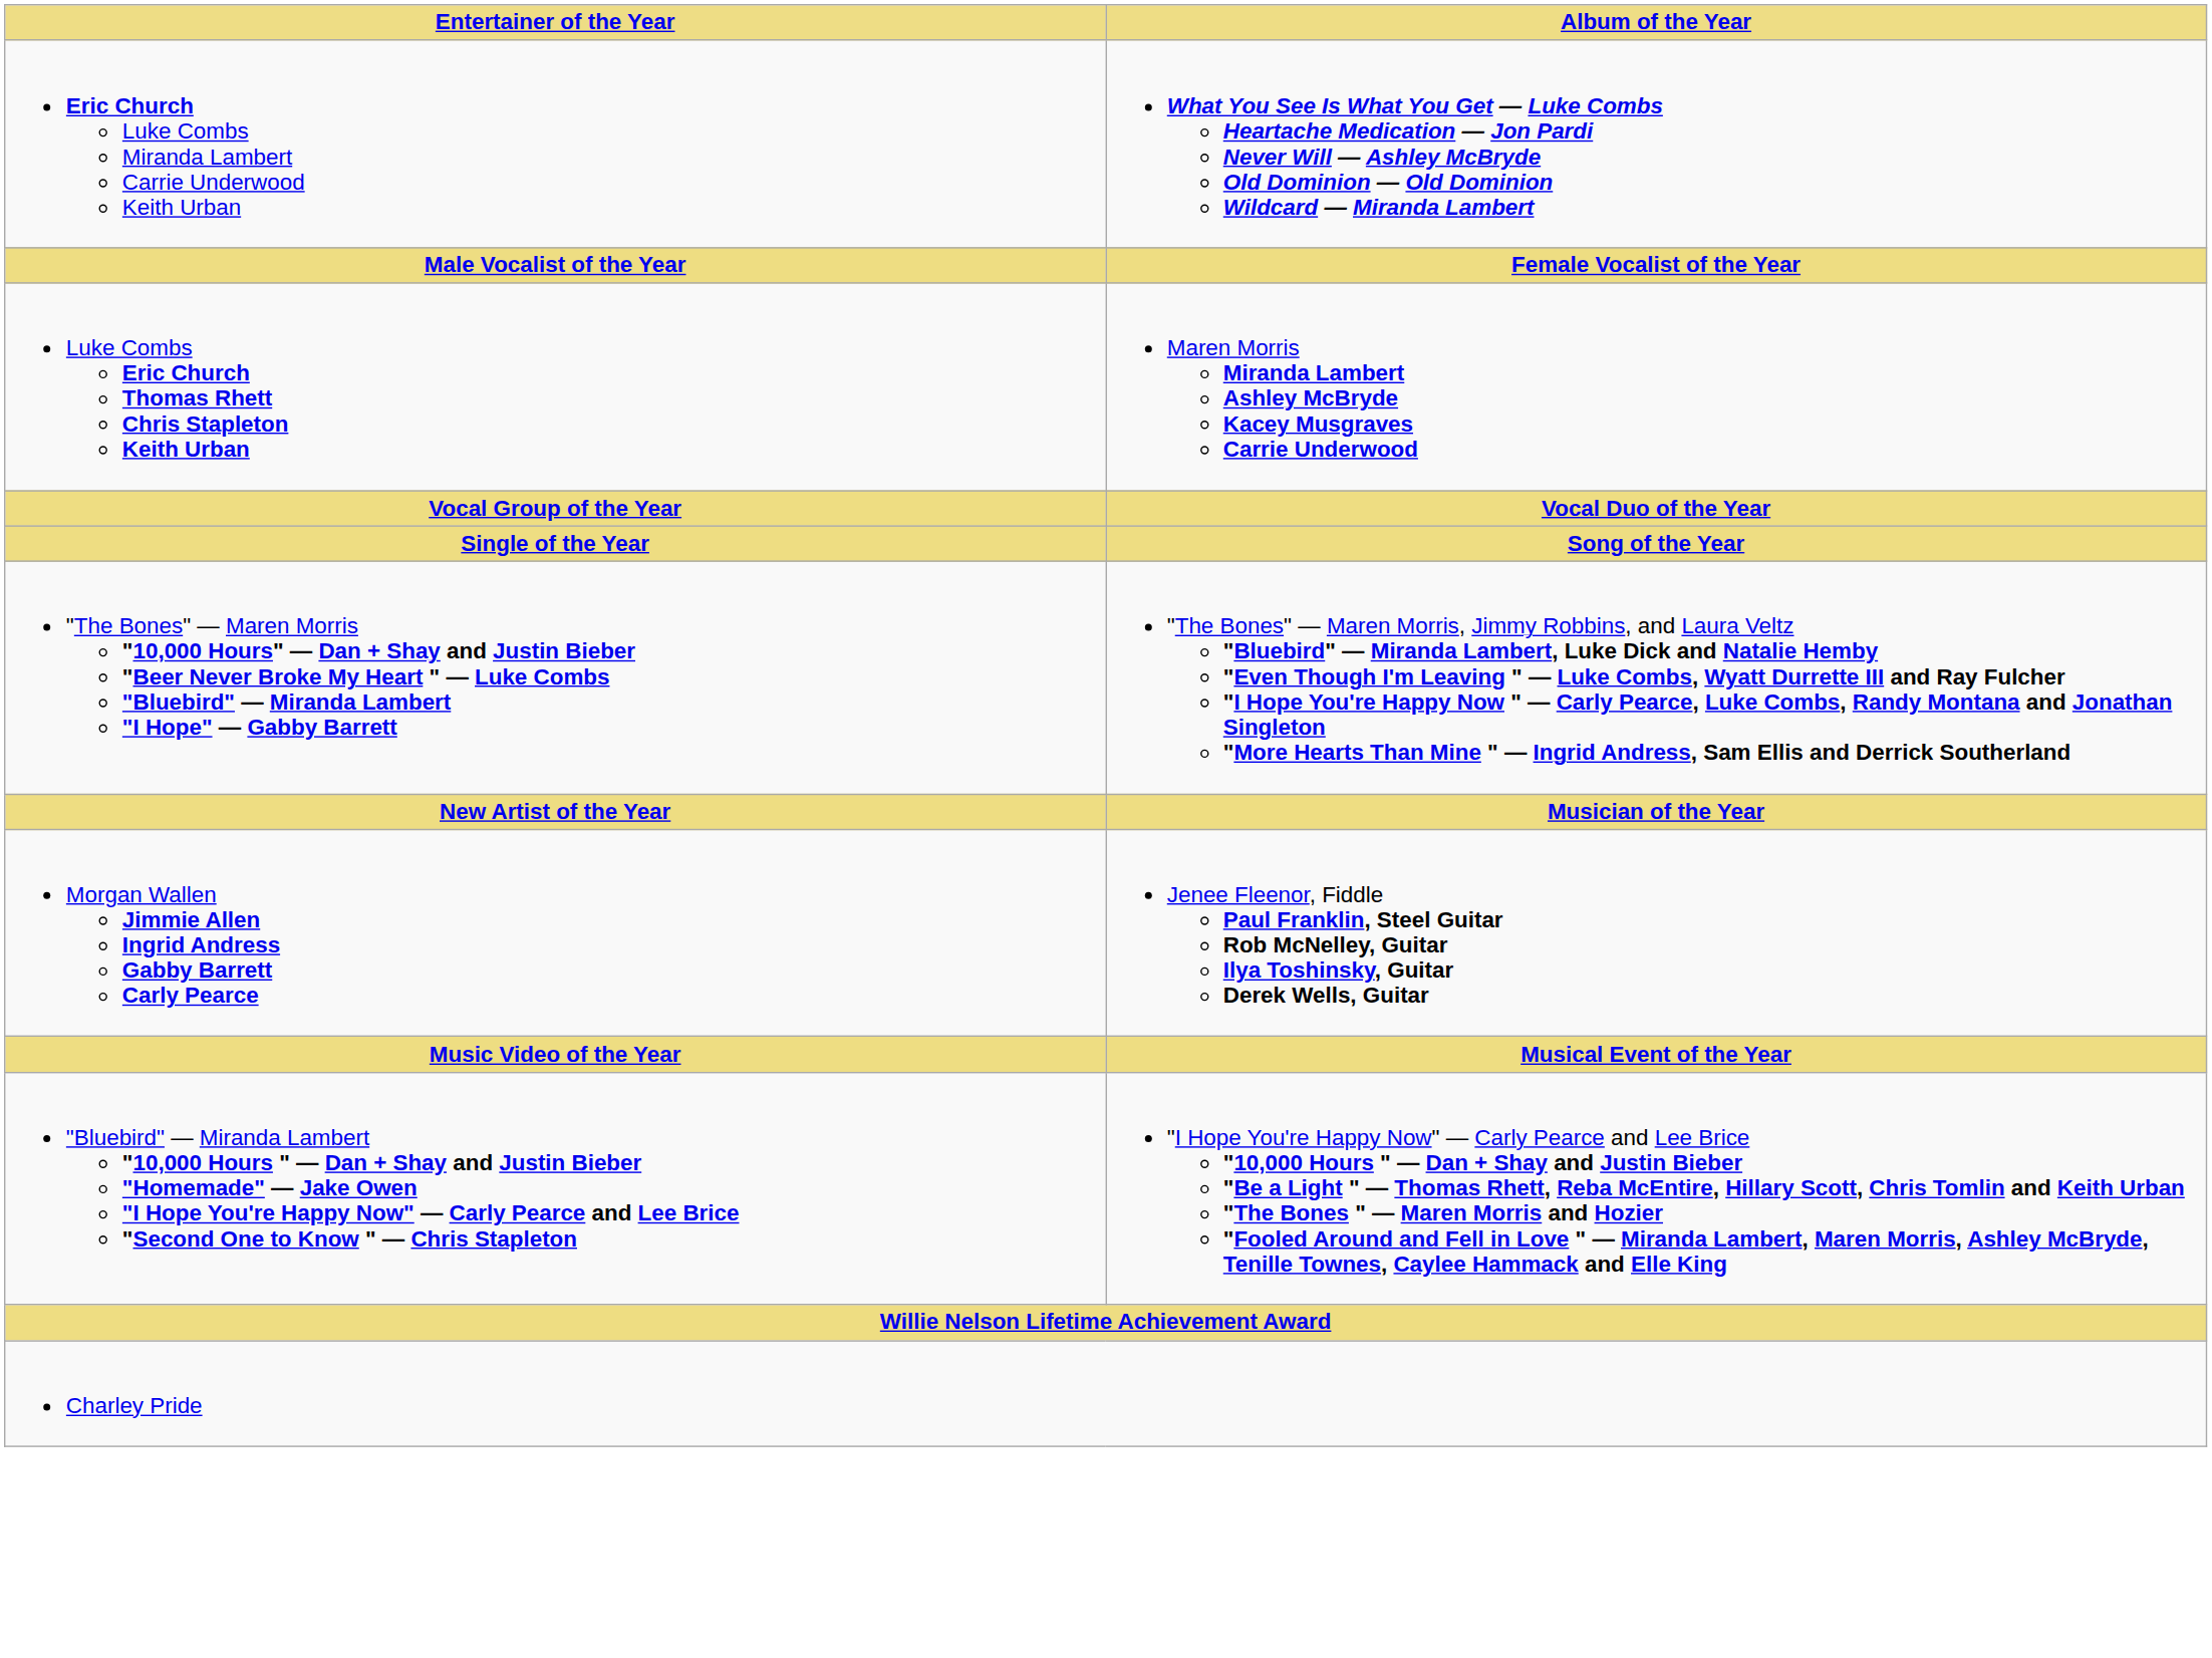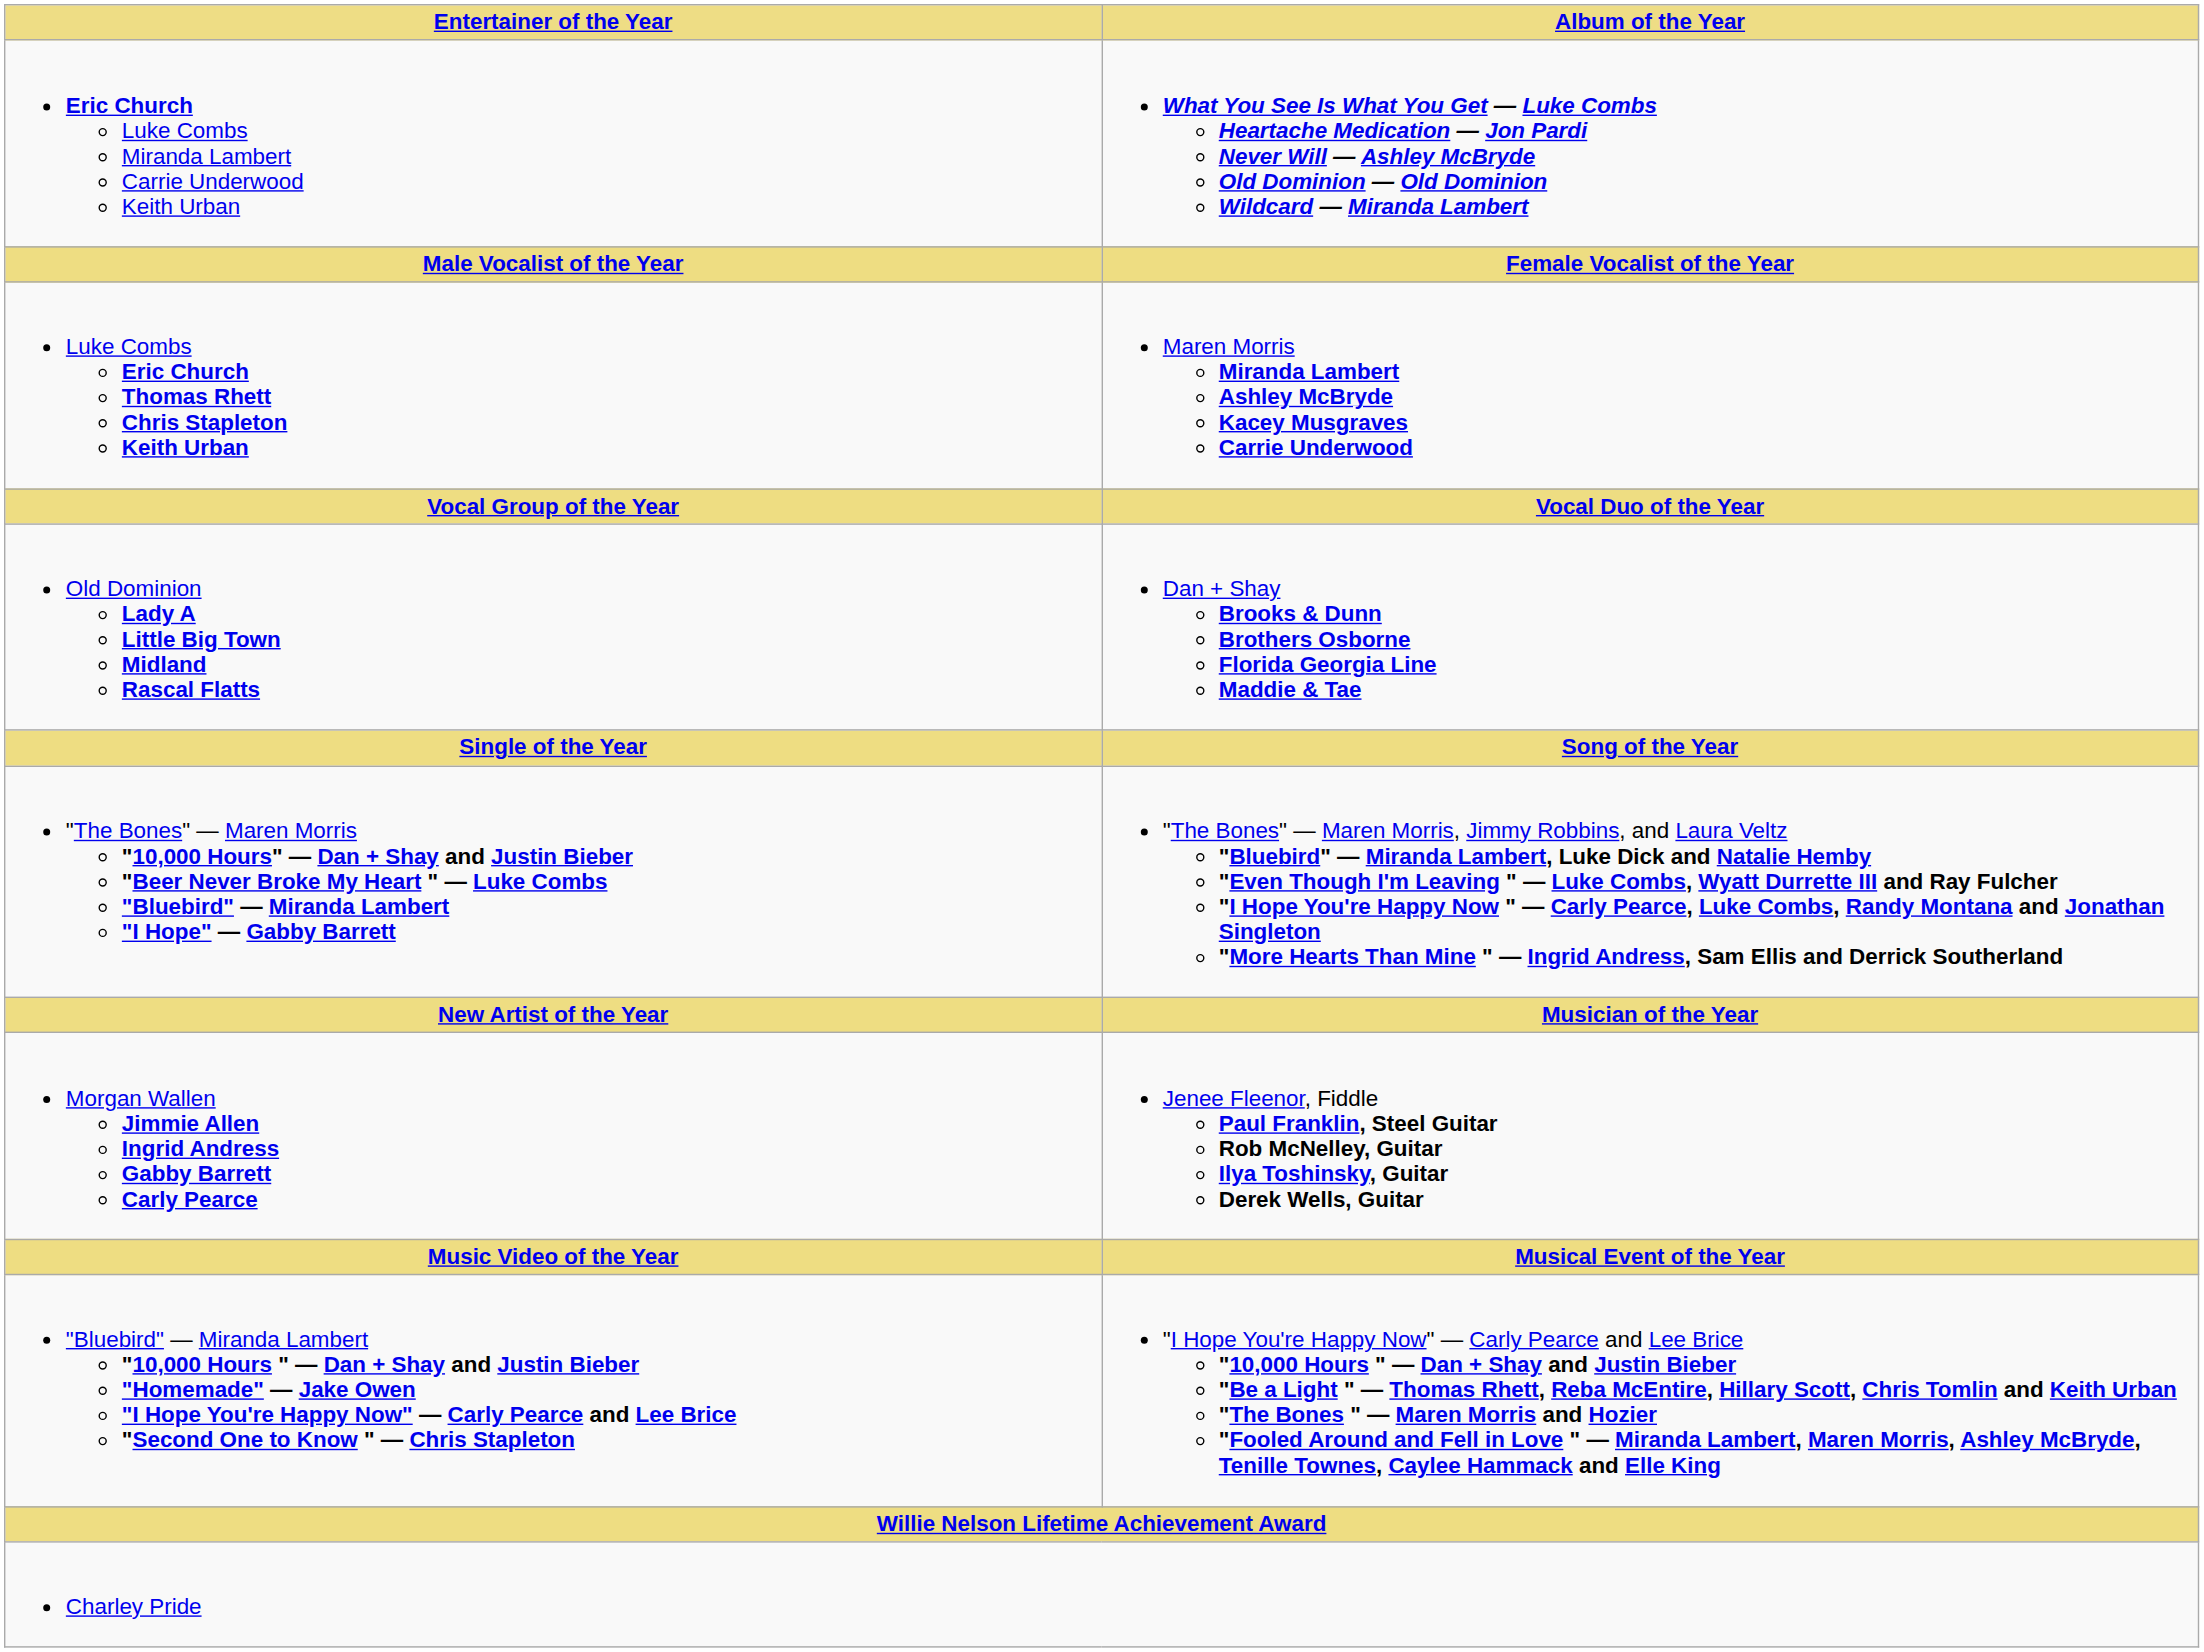+ row: Old Dominion Lady A Little Big Town Midland Rascal Flatts | Dan + Shay Brooks & Dunn Brothers Osborne Florida Georgia Line Maddie & Tae
